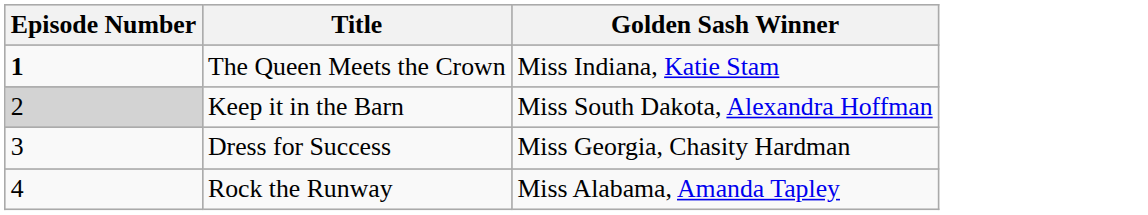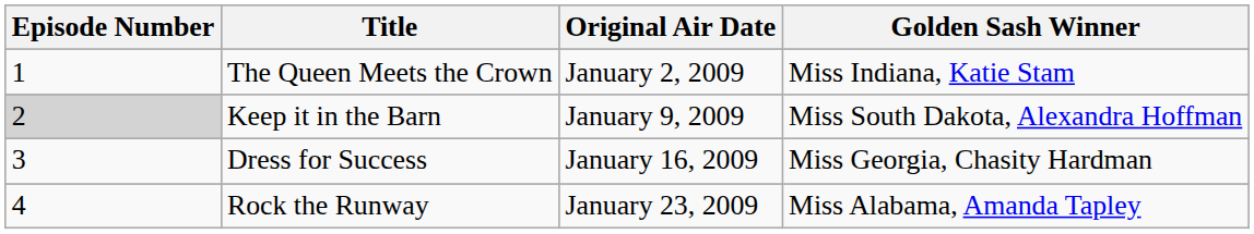+ column: Original Air Date | January 2, 2009 | January 9, 2009 | January 16, 2009 | January 23, 2009
The Queen Meets the Crown | Episode Number: bold -> normal
